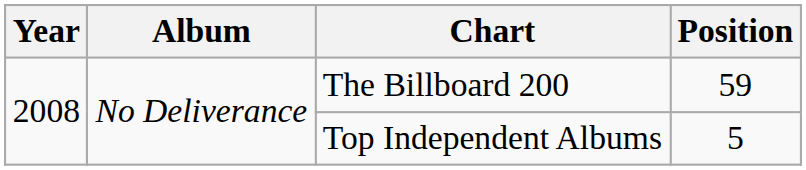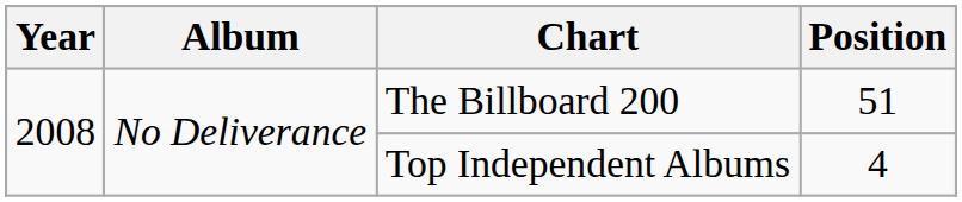The Billboard 200 | Position: 59 -> 51
Top Independent Albums | Position: 5 -> 4
